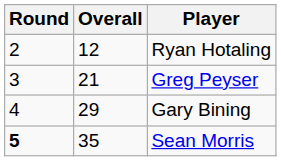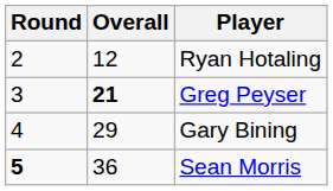Greg Peyser | Overall: normal -> bold
Sean Morris | Overall: 35 -> 36
